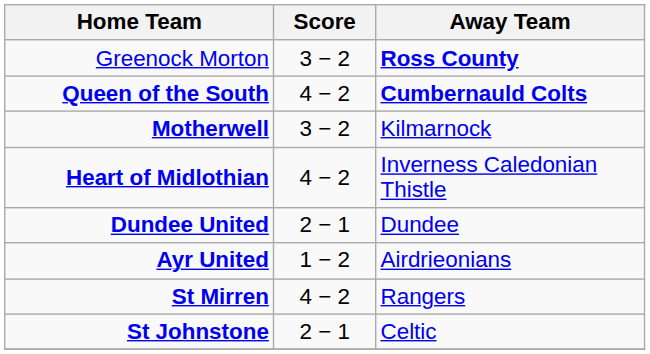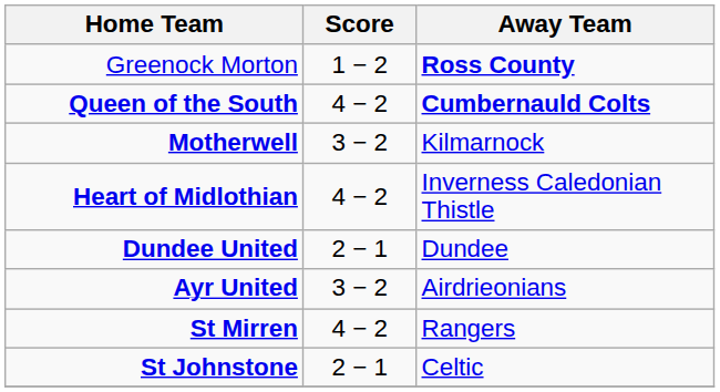Greenock Morton | Score: 3 − 2 -> 1 − 2
Ayr United | Score: 1 − 2 -> 3 − 2
